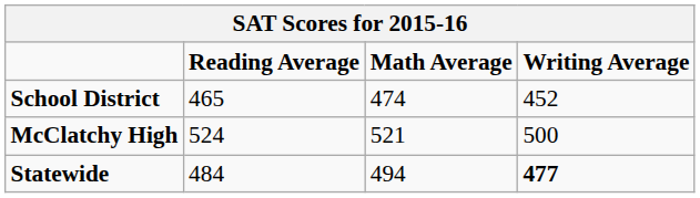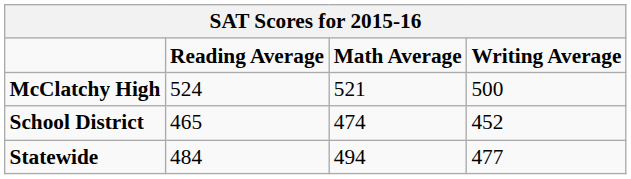rows swapped: McClatchy High <-> School District
Statewide | Writing Average: bold -> normal
